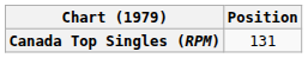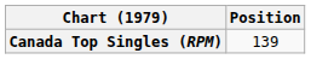Canada Top Singles (RPM) | Position: 131 -> 139
